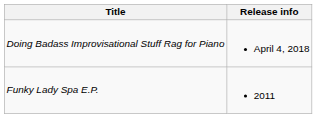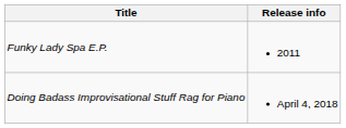rows swapped: Funky Lady Spa E.P. <-> Doing Badass Improvisational Stuff Rag for Piano
